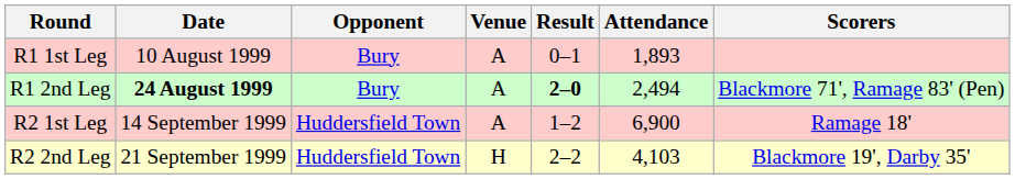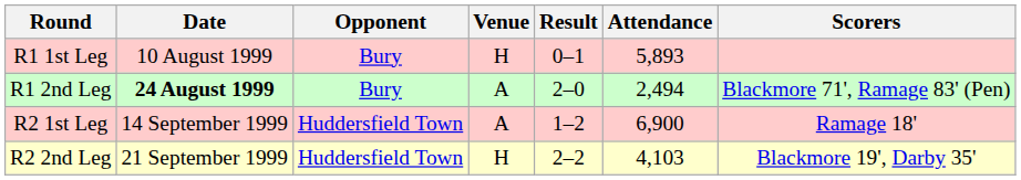R1 1st Leg | Venue: A -> H
R1 1st Leg | Attendance: 1,893 -> 5,893
R1 2nd Leg | Result: bold -> normal
